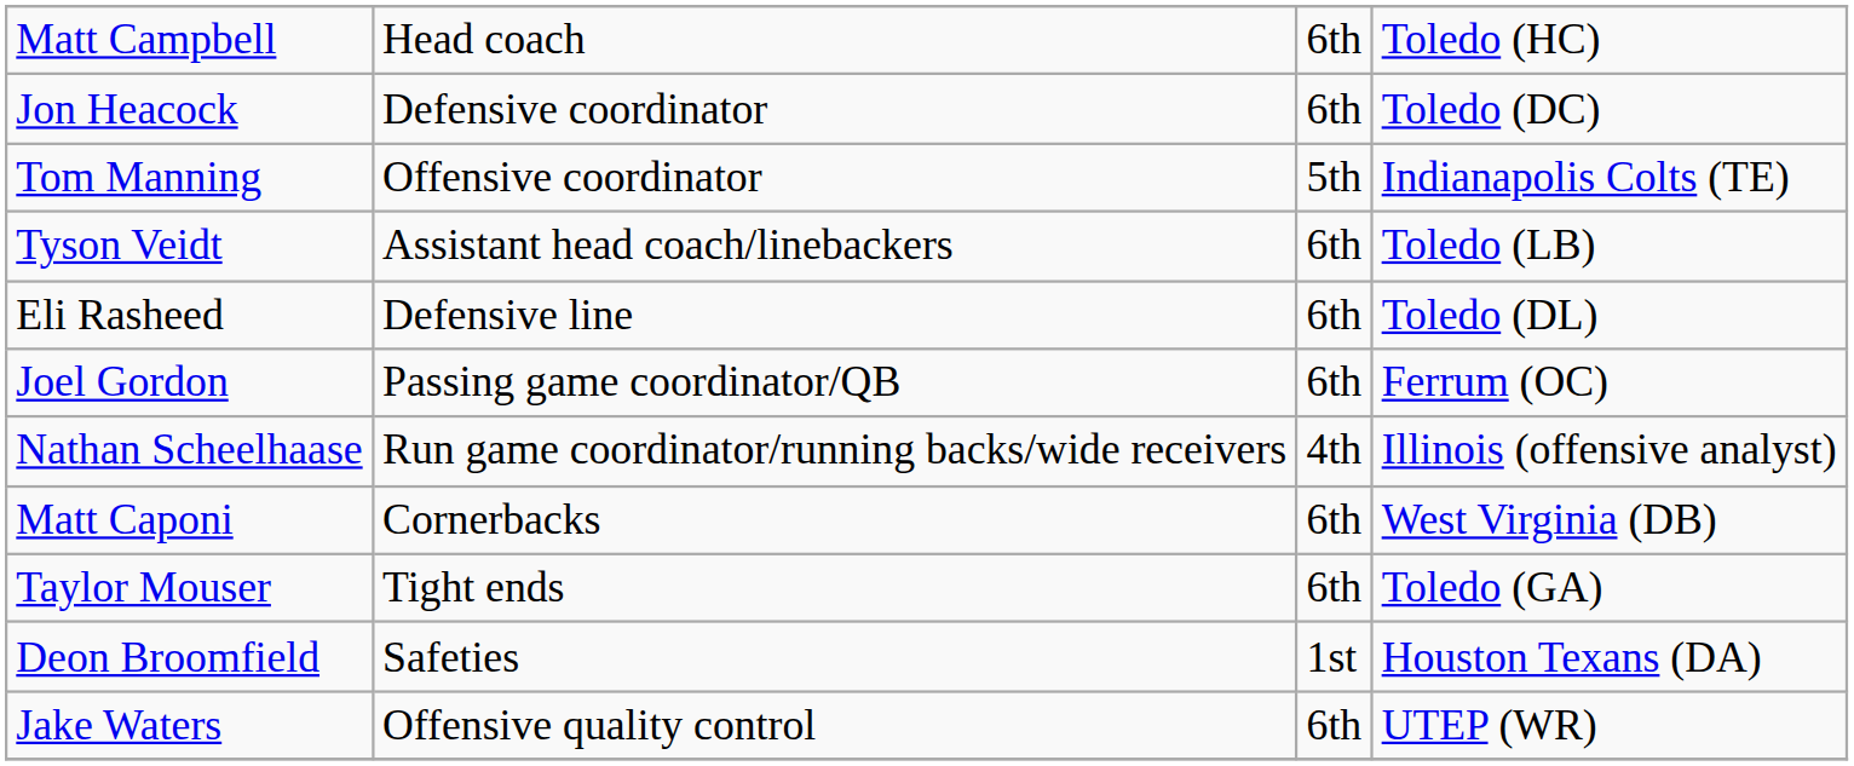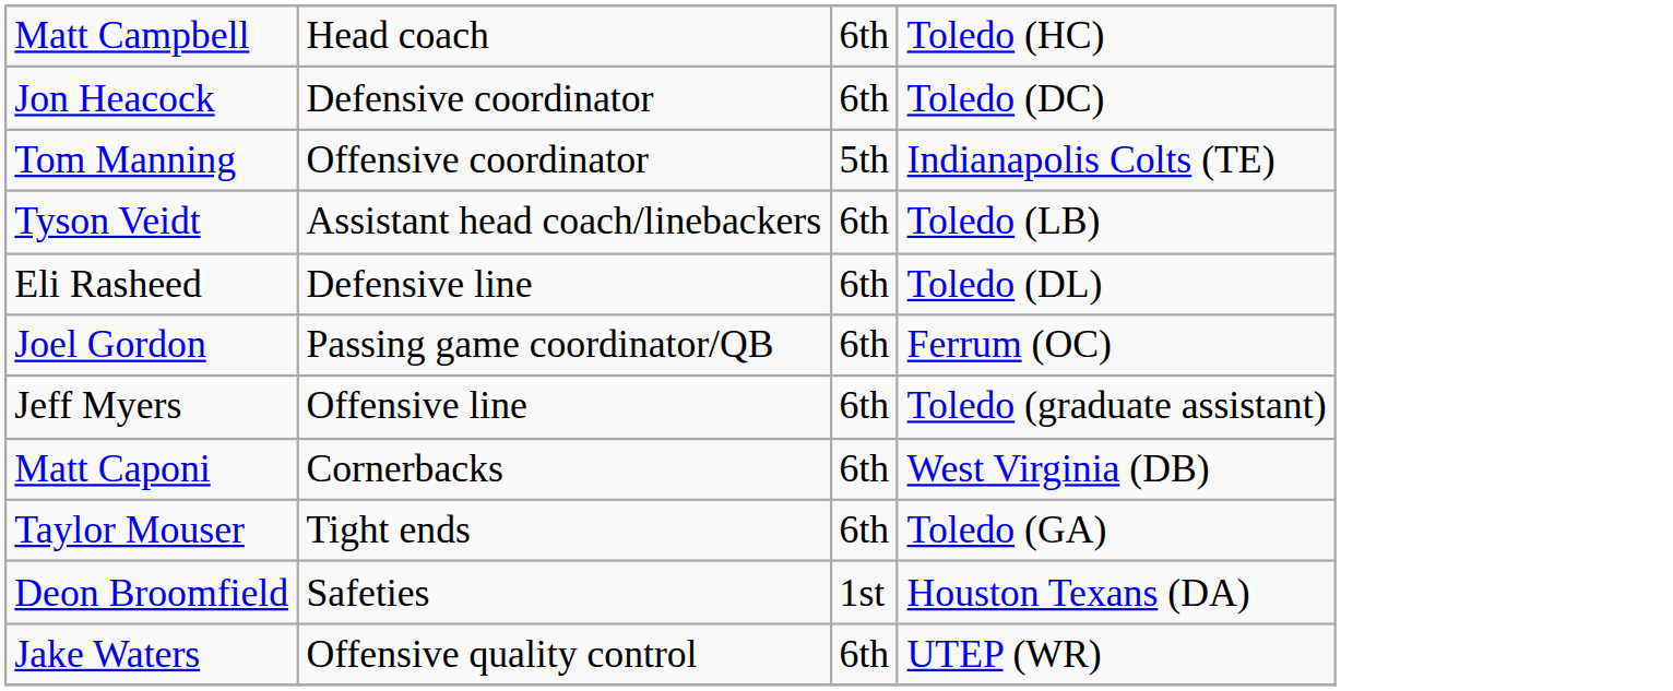+ row: Jeff Myers | Offensive line | 6th | Toledo (graduate assistant)
- row: Nathan Scheelhaase | Run game coordinator/running backs/wide receivers | 4th | Illinois (offensive analyst)
